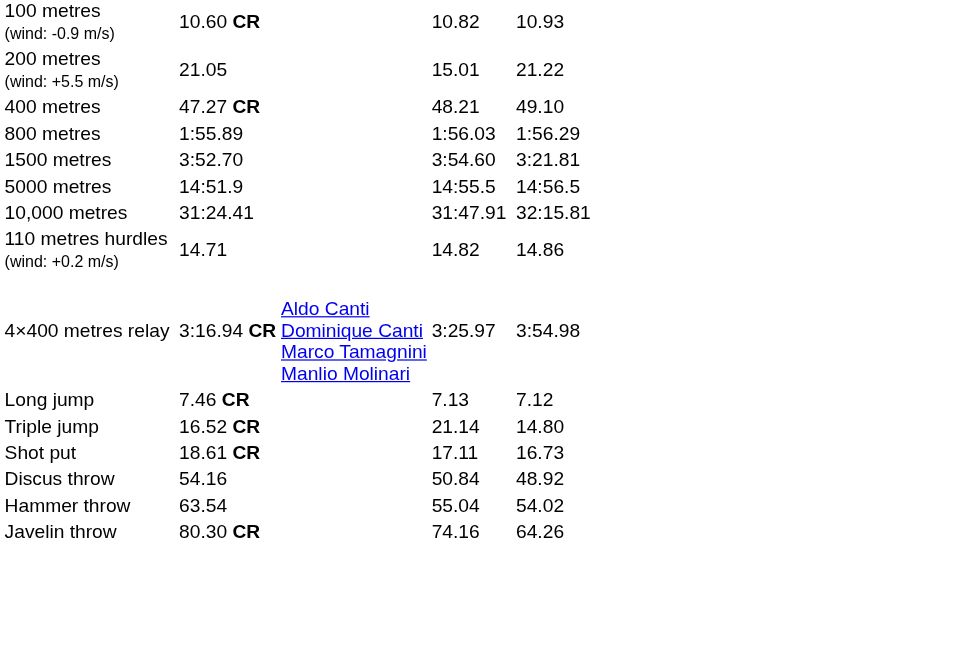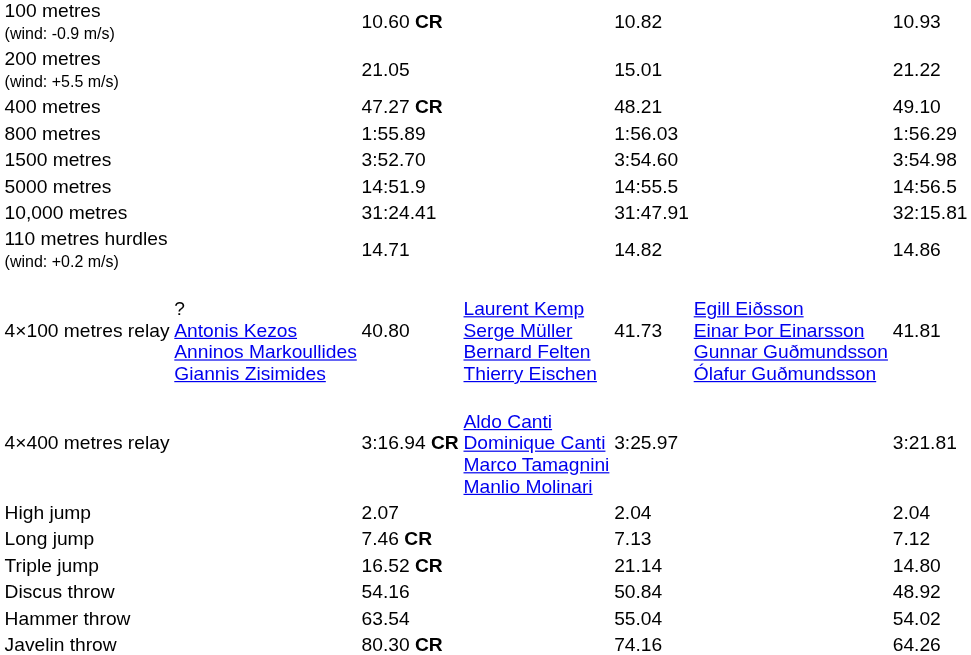1500 metres | column 7: 3:21.81 -> 3:54.98
+ row: 4×100 metres relay | ? Antonis Kezos Anninos Markoullides Giannis Zisimides | 40.80 | Laurent Kemp Serge Müller Bernard Felten Thierry Eischen | 41.73 | Egill Eiðsson Einar Þor Einarsson Gunnar Guðmundsson Ólafur Guðmundsson | 41.81
4×400 metres relay | column 7: 3:54.98 -> 3:21.81
+ row: High jump | 2.07 | 2.04 | 2.04
- row: Shot put | 18.61 CR | 17.11 | 16.73
